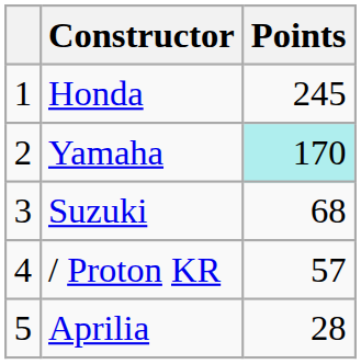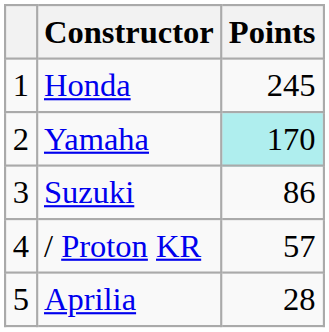Suzuki | Points: 68 -> 86
